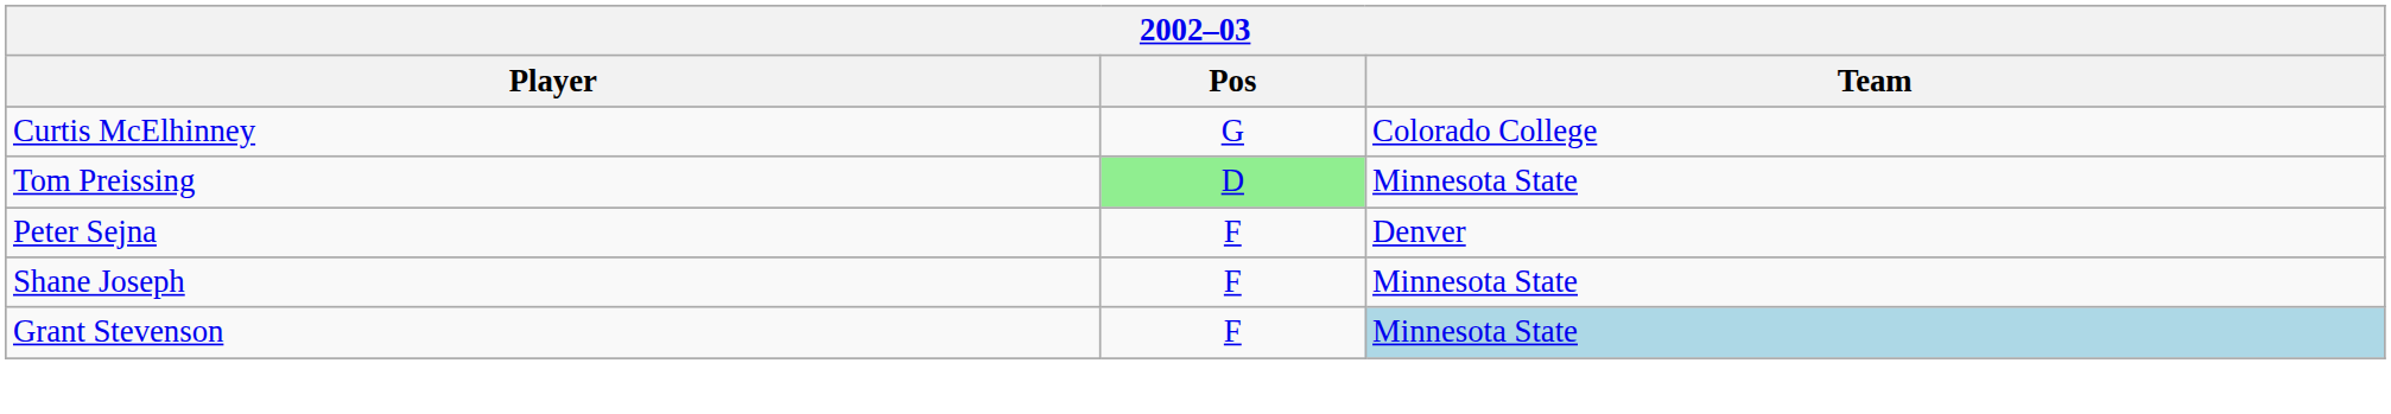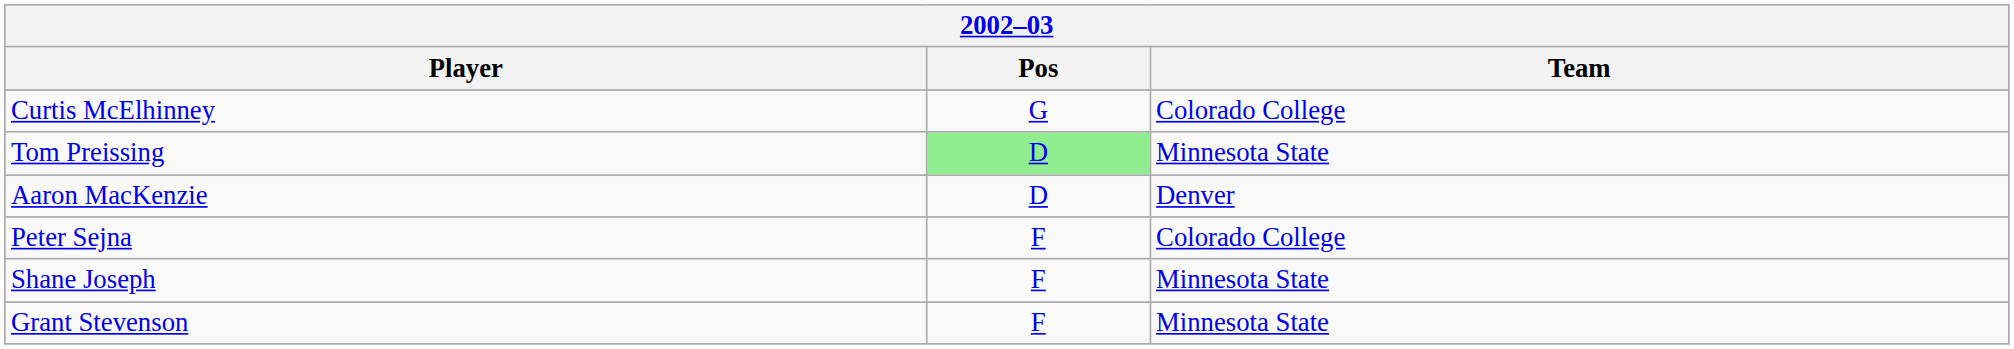+ row: Aaron MacKenzie | D | Denver
Peter Sejna | Team: Denver -> Colorado College
Grant Stevenson | Team: lightblue background -> no background
